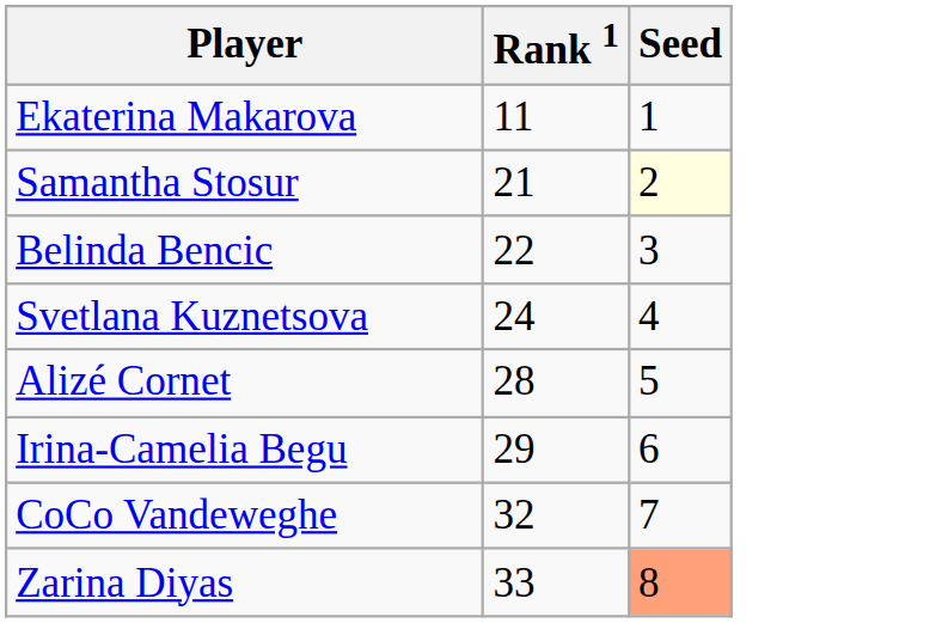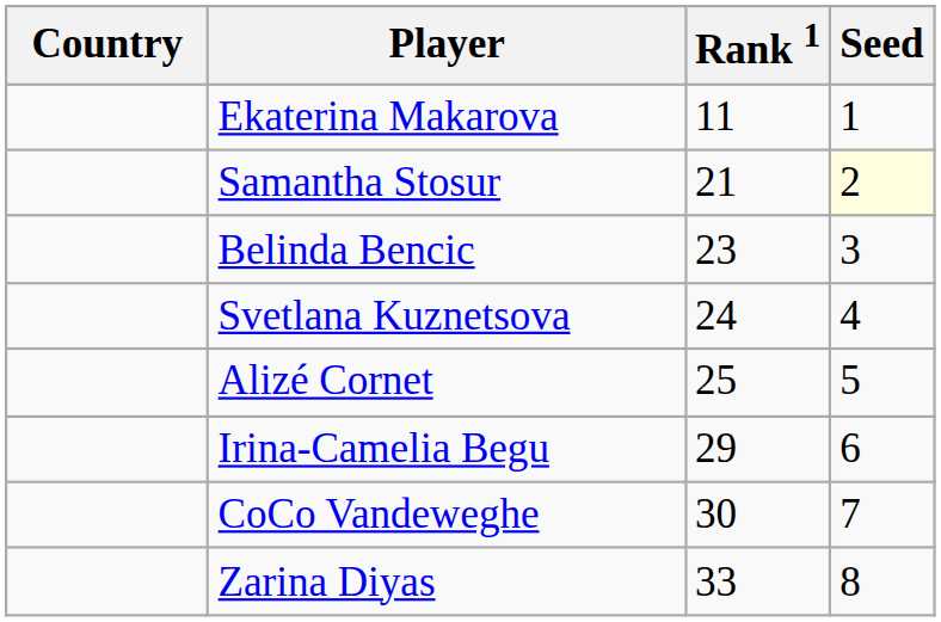+ column: Country
Belinda Bencic | Rank 1: 22 -> 23
Alizé Cornet | Rank 1: 28 -> 25
CoCo Vandeweghe | Rank 1: 32 -> 30
Zarina Diyas | Seed: lightsalmon background -> no background
